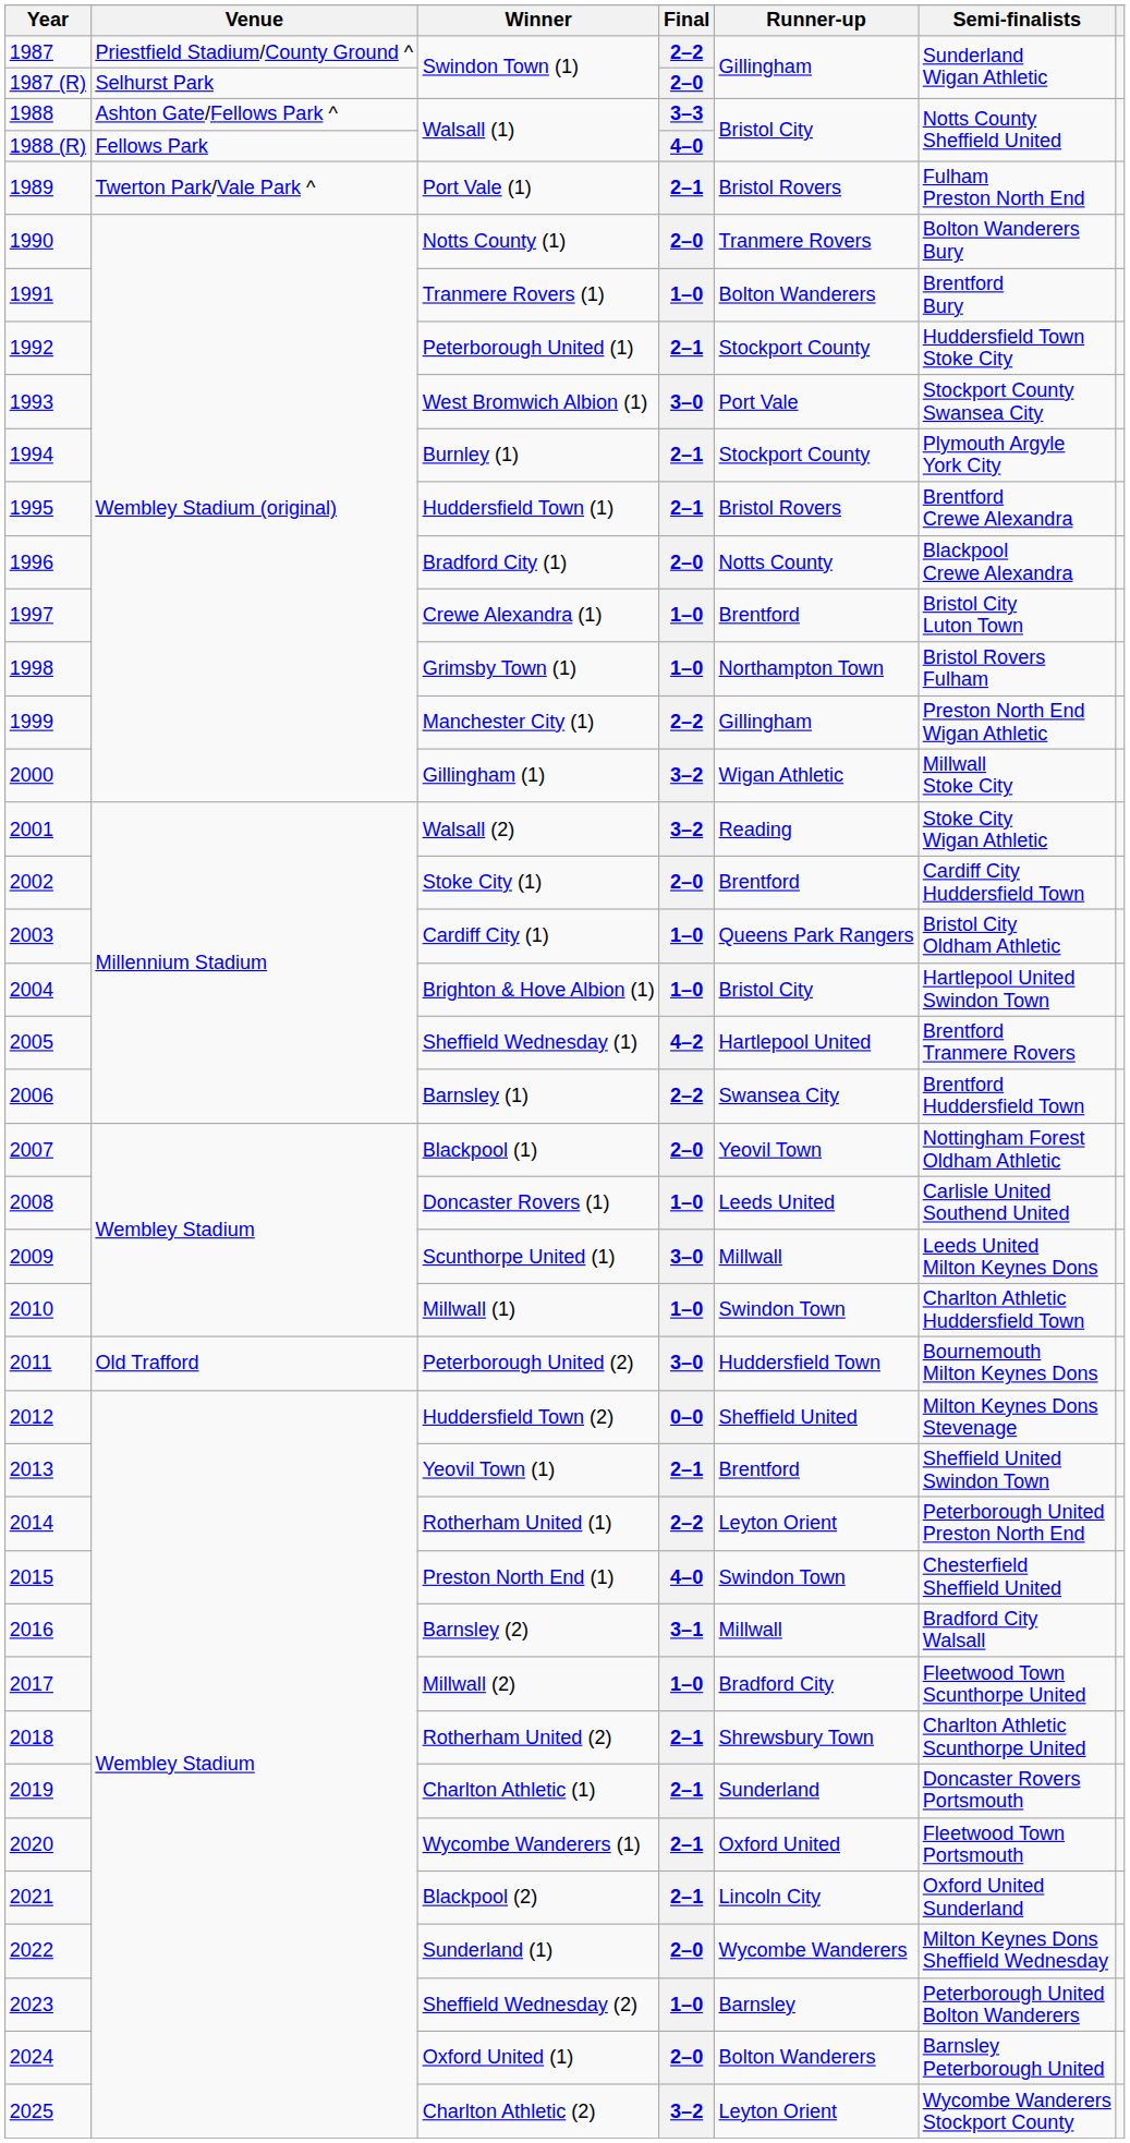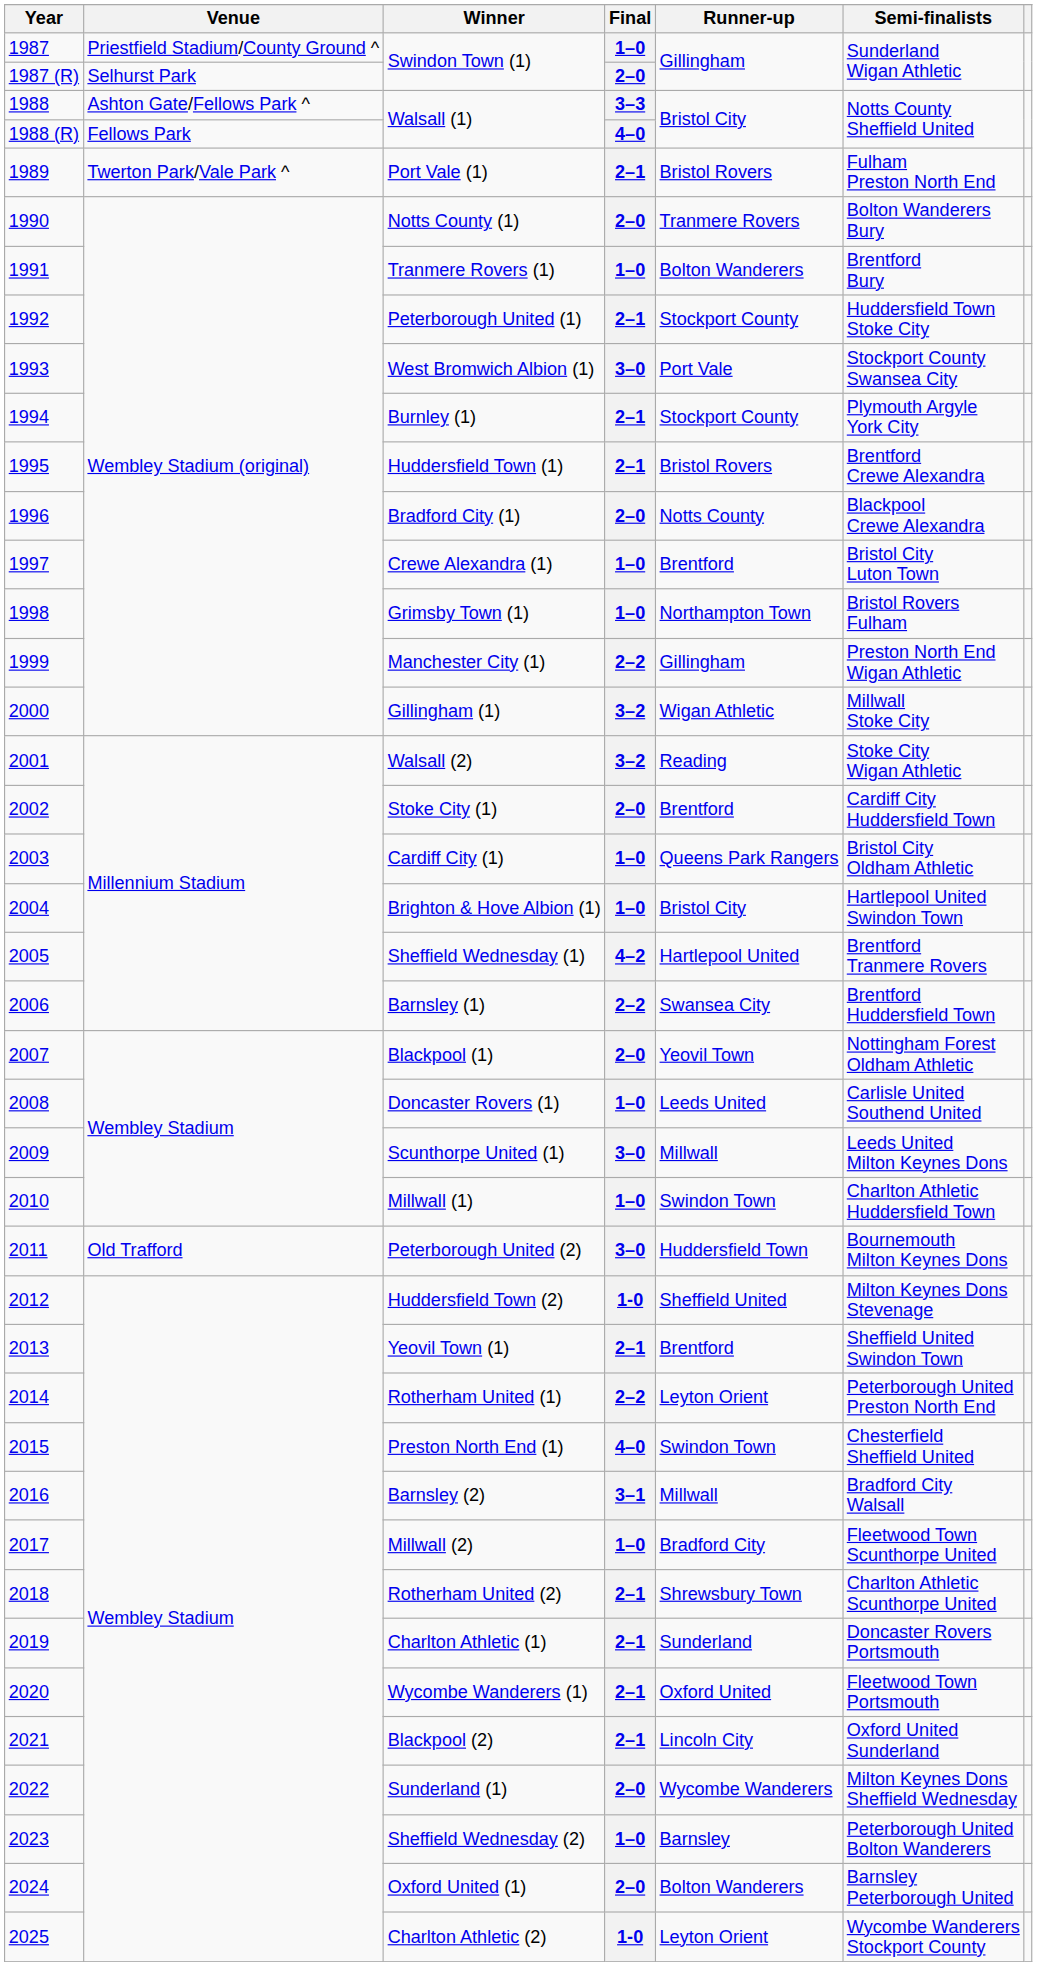1987 / Swindon Town (1) | Final: 2–2 -> 1–0
Huddersfield Town (2) | Final: 0–0 -> 1-0
Charlton Athletic (2) | Final: 3–2 -> 1-0
